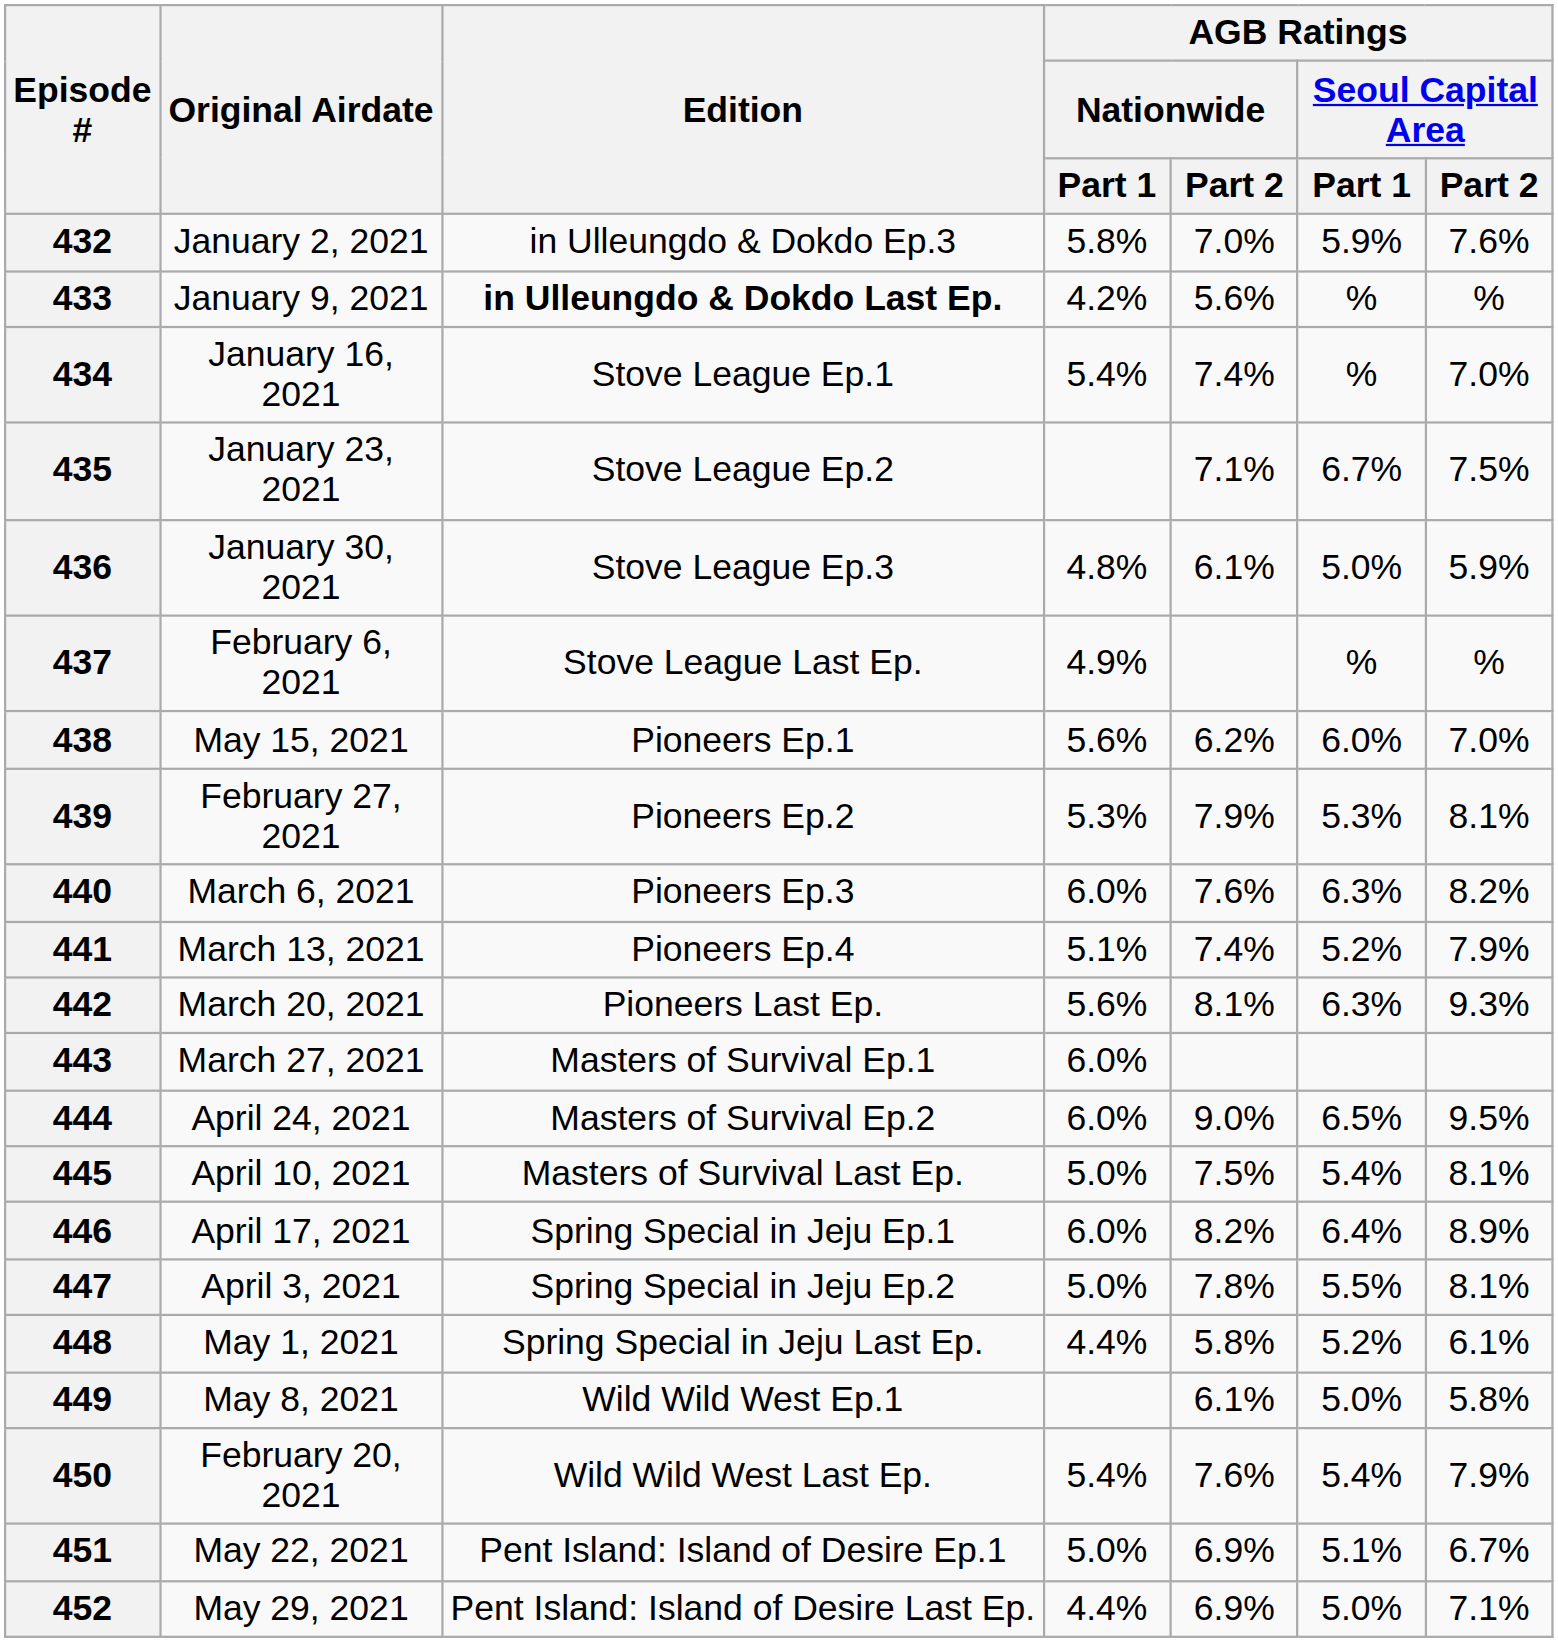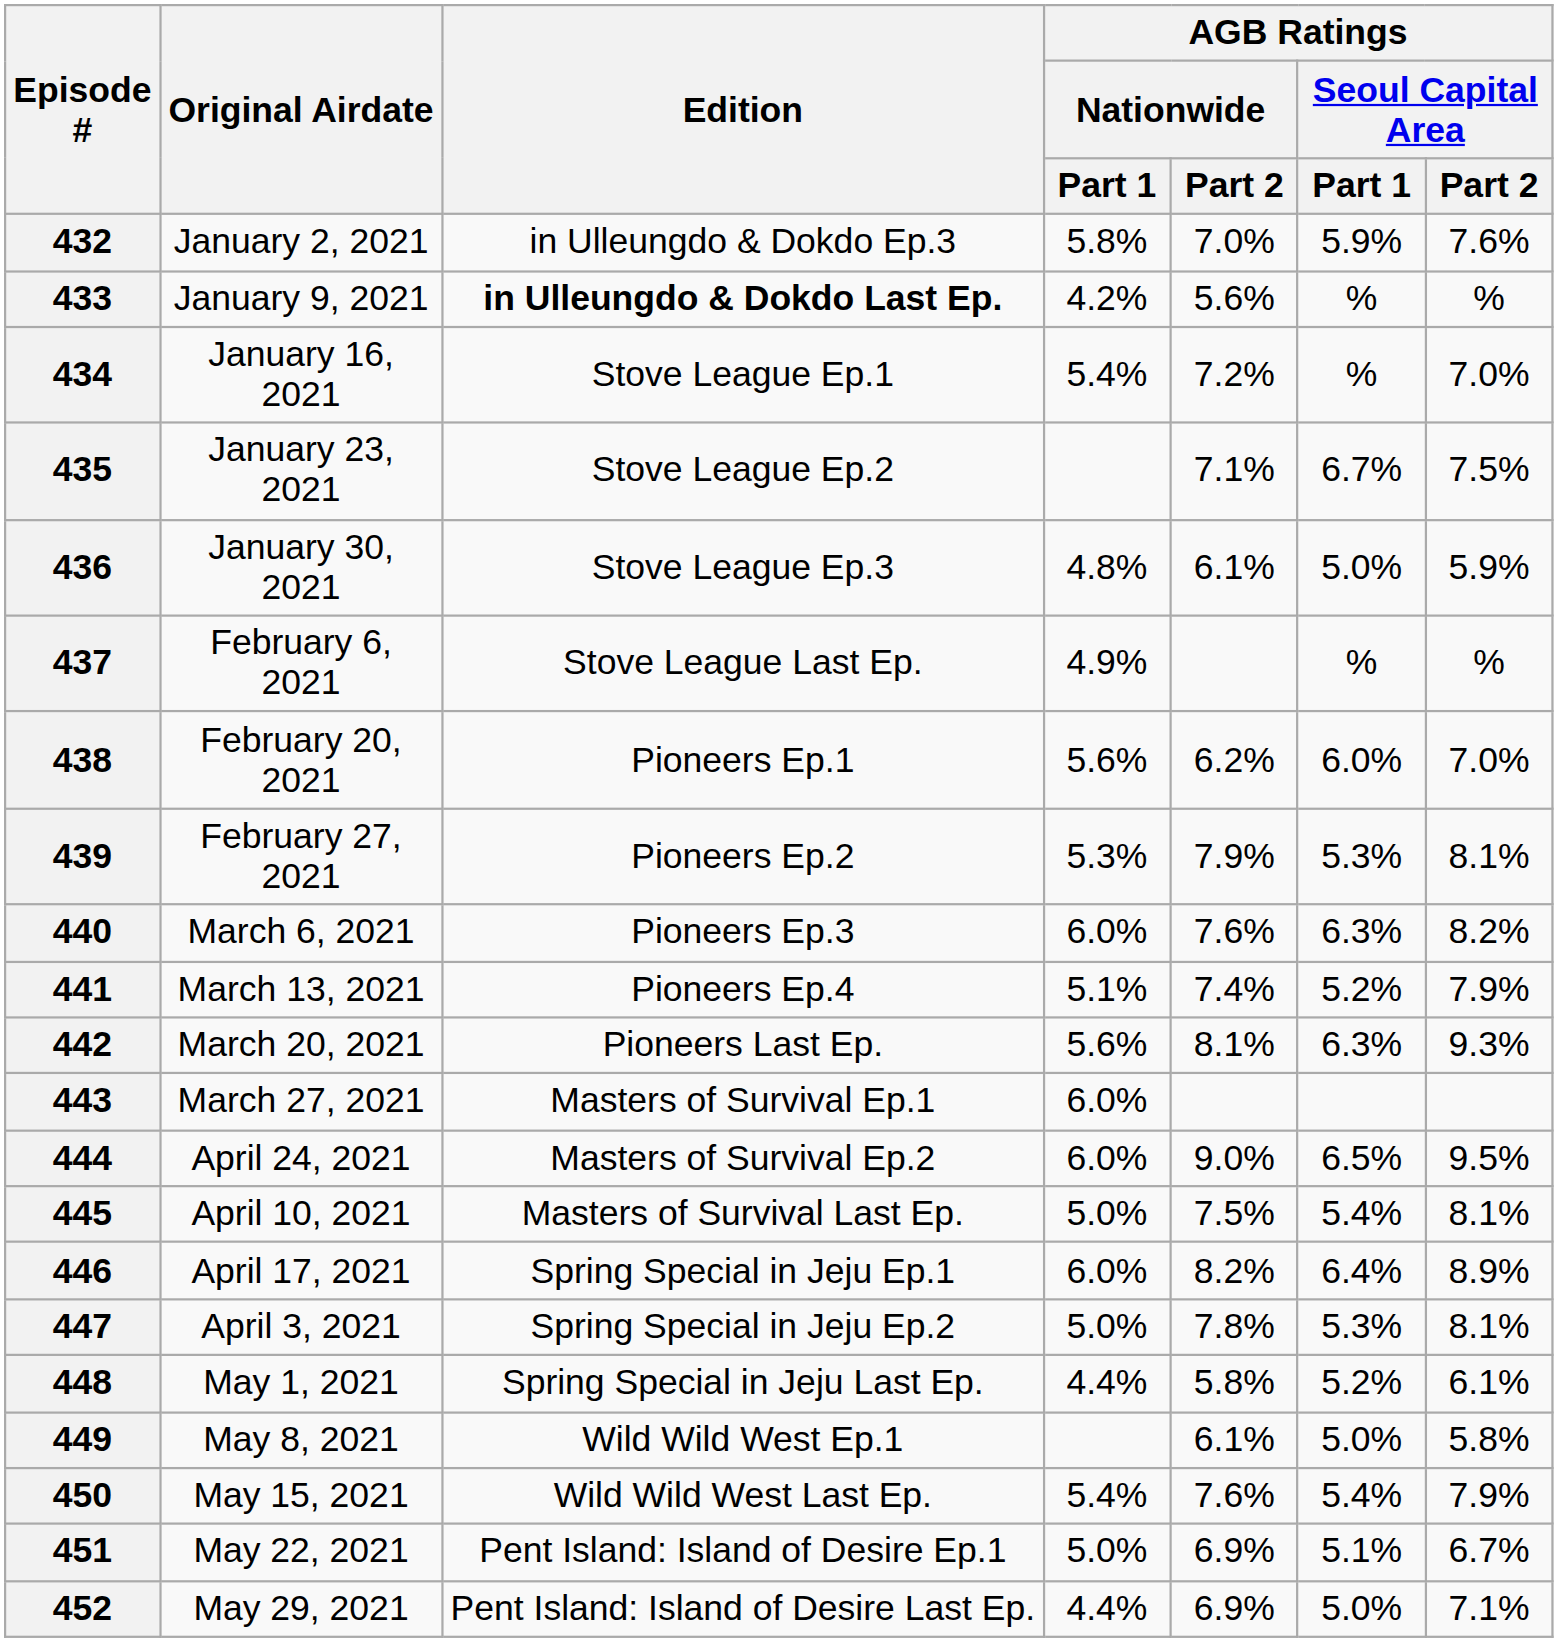434 | AGB Ratings / Nationwide / Part 2: 7.4% -> 7.2%
438 | Original Airdate: May 15, 2021 -> February 20, 2021
447 | AGB Ratings / Seoul Capital Area / Part 1: 5.5% -> 5.3%
450 | Original Airdate: February 20, 2021 -> May 15, 2021
